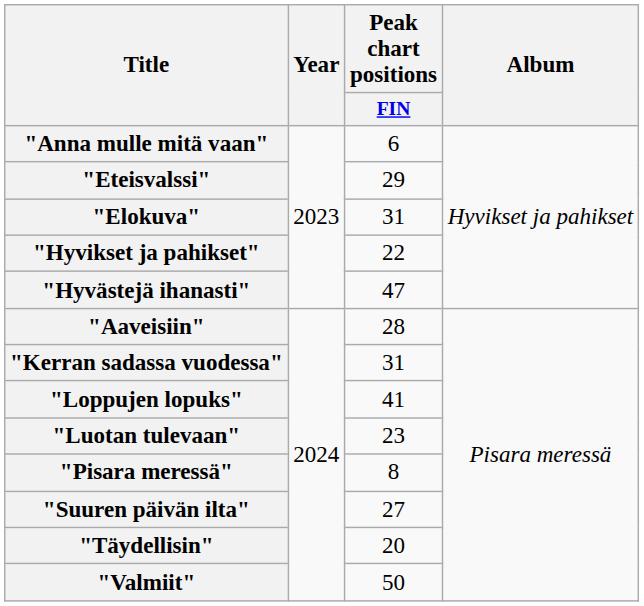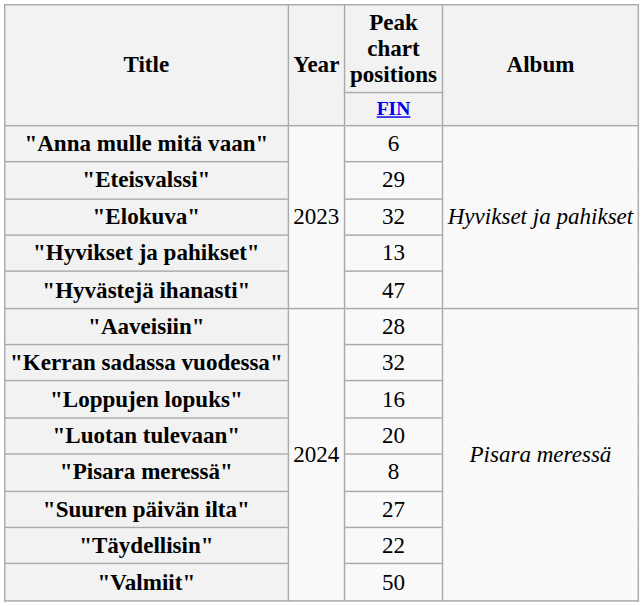"Elokuva" | Peak chart positions / FIN: 31 -> 32
"Hyvikset ja pahikset" | Peak chart positions / FIN: 22 -> 13
"Kerran sadassa vuodessa" | Peak chart positions / FIN: 31 -> 32
"Loppujen lopuks" | Peak chart positions / FIN: 41 -> 16
"Luotan tulevaan" | Peak chart positions / FIN: 23 -> 20
"Täydellisin" | Peak chart positions / FIN: 20 -> 22
